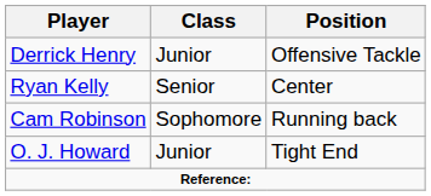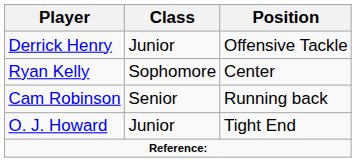Ryan Kelly | Class: Senior -> Sophomore
Cam Robinson | Class: Sophomore -> Senior
